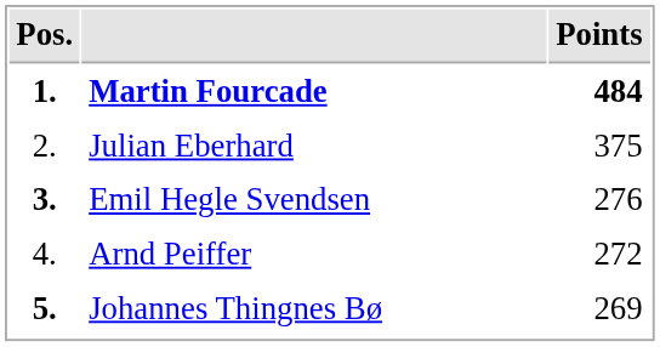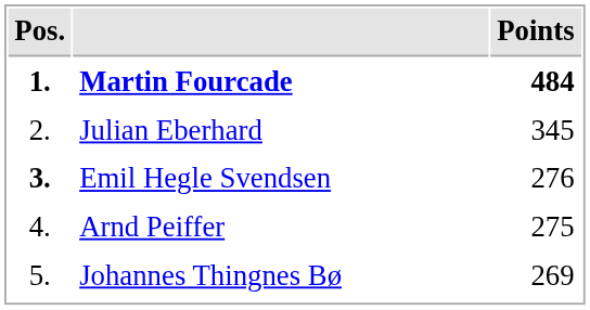Julian Eberhard | Points: 375 -> 345
Arnd Peiffer | Points: 272 -> 275
Johannes Thingnes Bø | Pos.: bold -> normal
